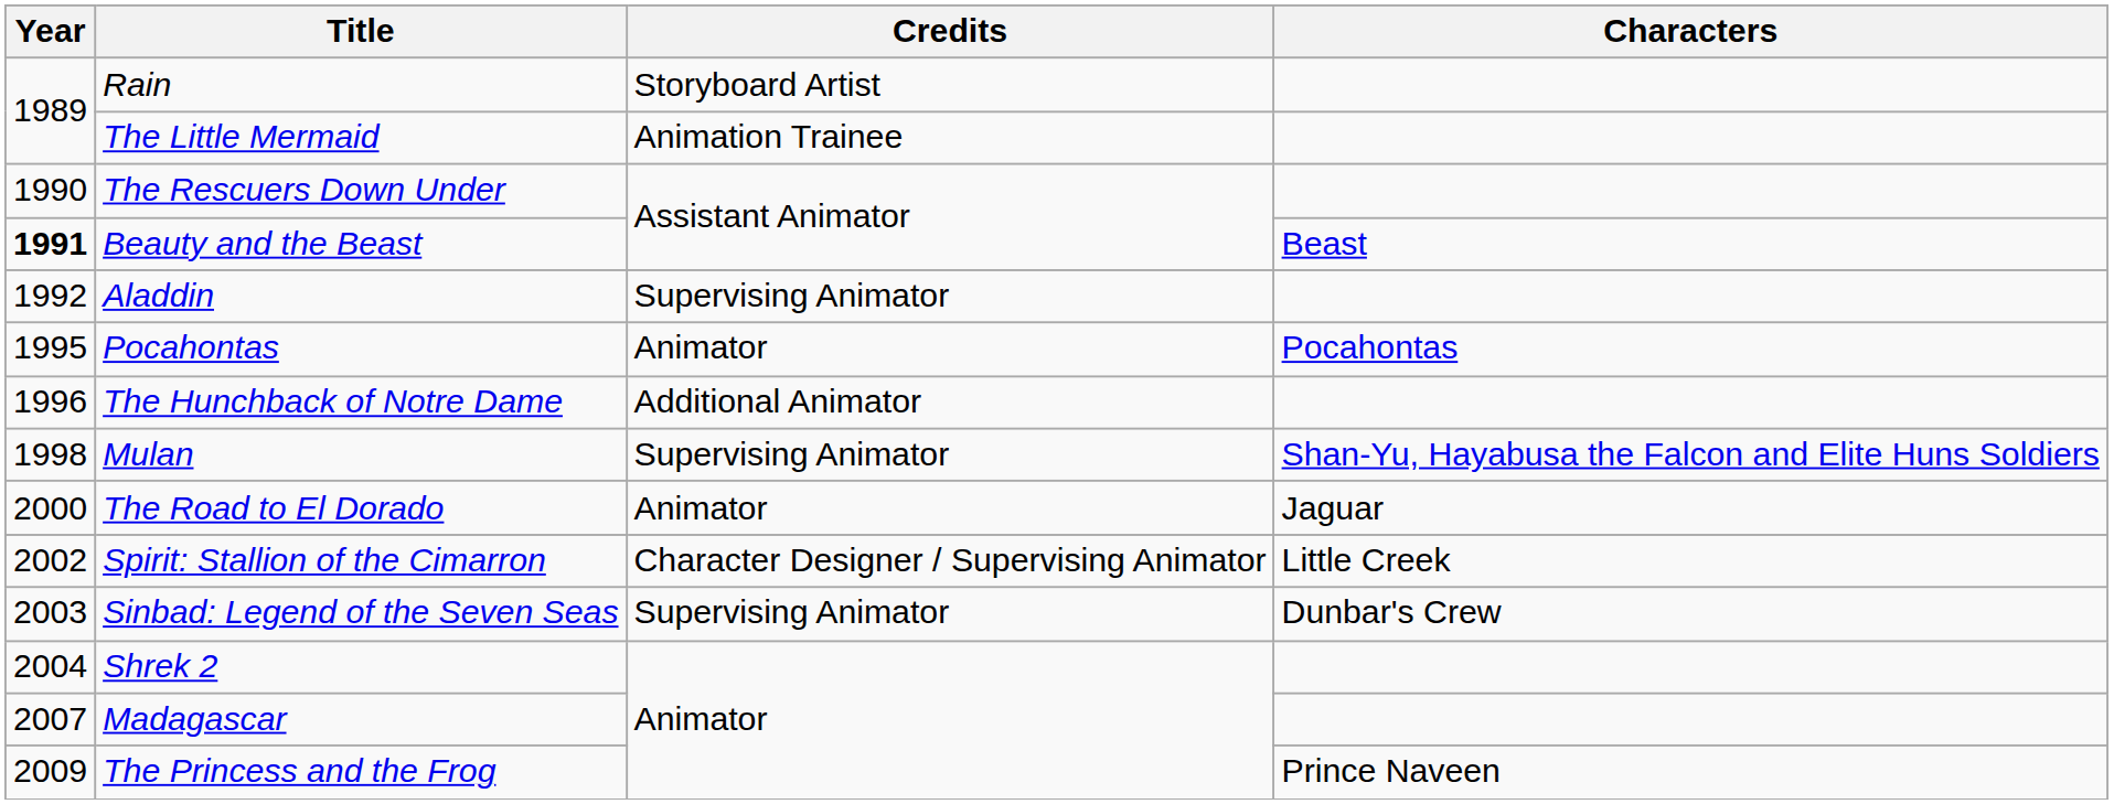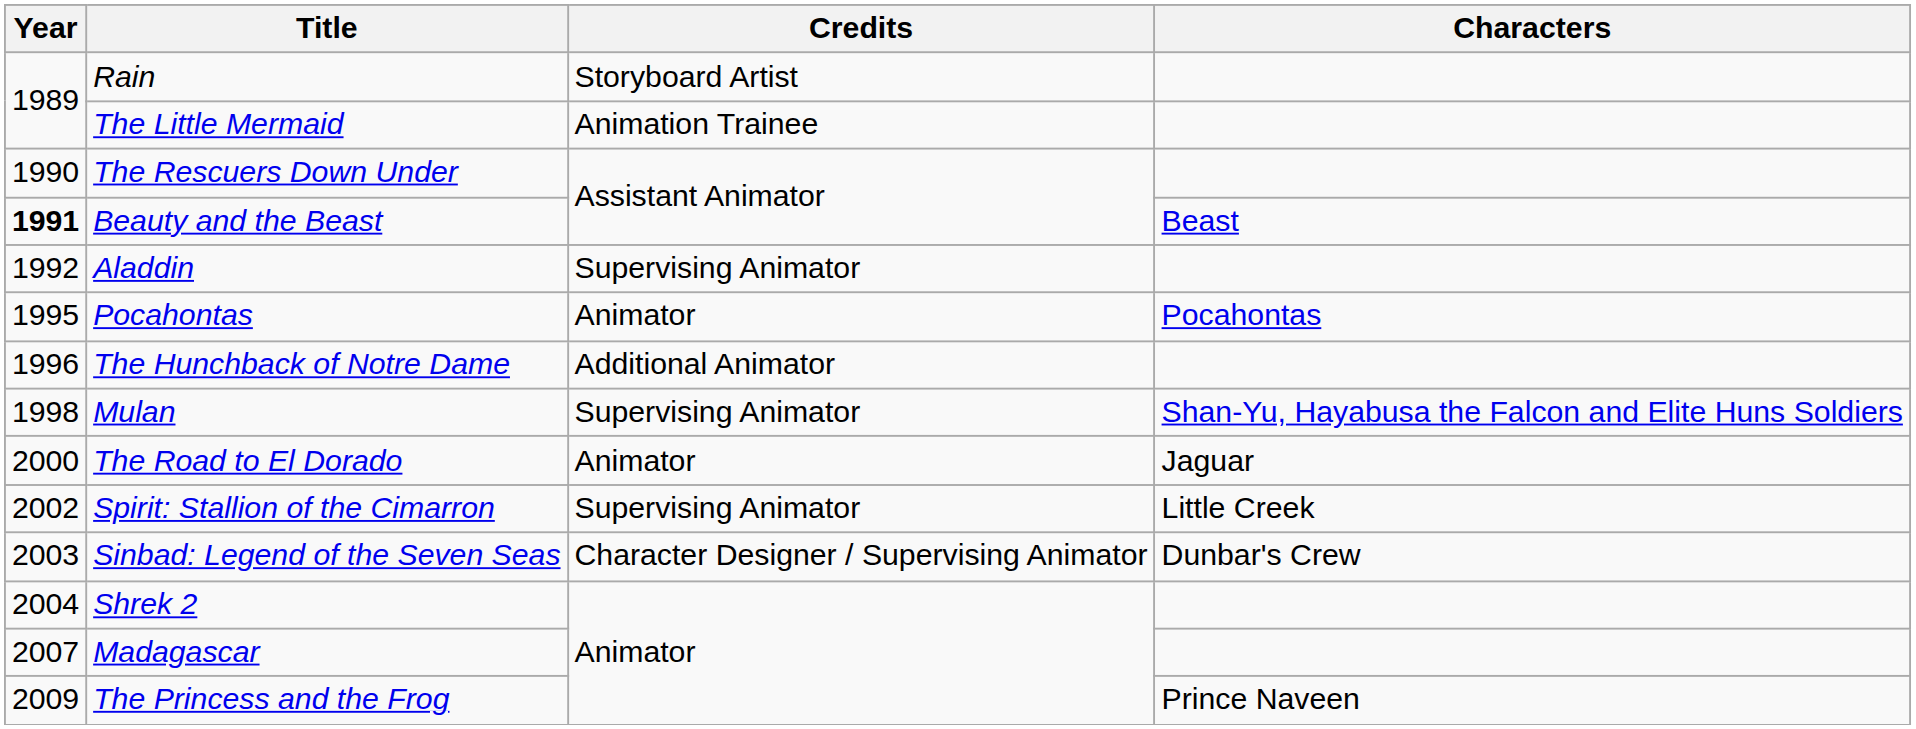Spirit: Stallion of the Cimarron | Credits: Character Designer / Supervising Animator -> Supervising Animator
Sinbad: Legend of the Seven Seas | Credits: Supervising Animator -> Character Designer / Supervising Animator
